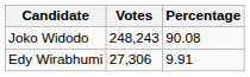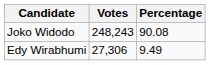Edy Wirabhumi | Percentage: 9.91 -> 9.49
